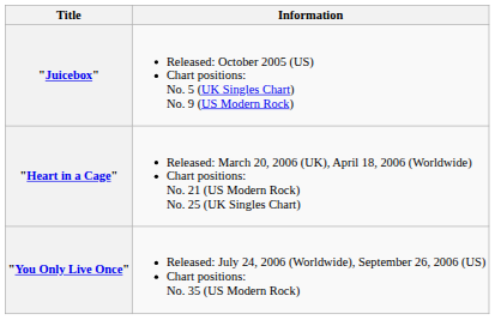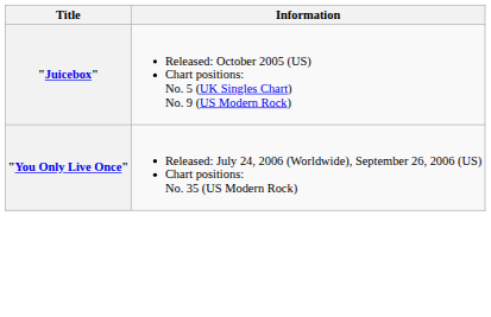- row: "Heart in a Cage" | Released: March 20, 2006 (UK), April 18, 2006 (Worldwide) Chart positions: No. 21 (US Modern Rock) No. 25 (UK Singles Chart)
